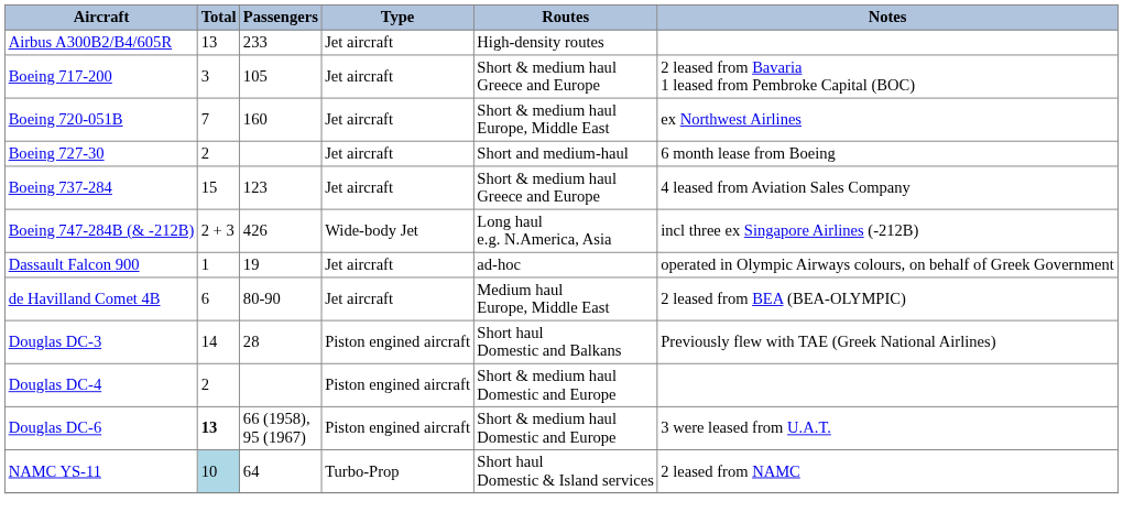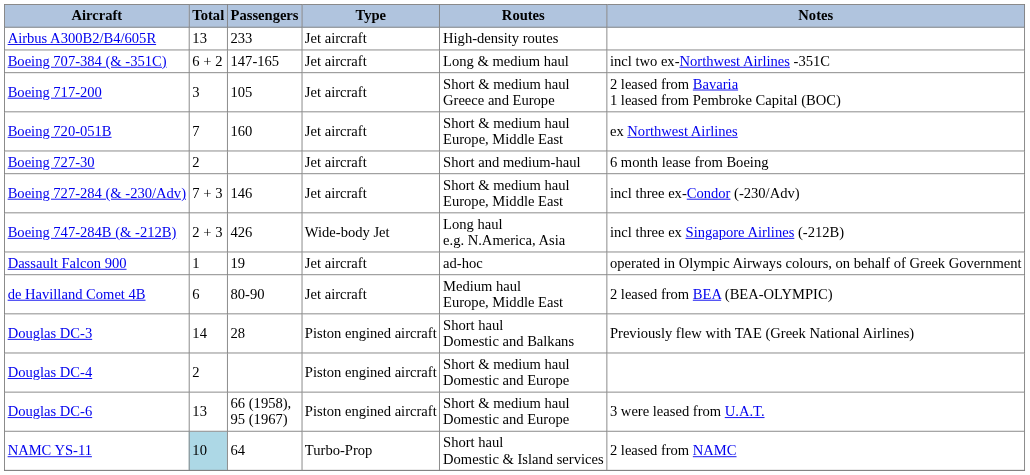+ row: Boeing 707-384 (& -351C) | 6 + 2 | 147-165 | Jet aircraft | Long & medium haul | incl two ex-Northwest Airlines -351C
+ row: Boeing 727-284 (& -230/Adv) | 7 + 3 | 146 | Jet aircraft | Short & medium haul Europe, Middle East | incl three ex-Condor (-230/Adv)
- row: Boeing 737-284 | 15 | 123 | Jet aircraft | Short & medium haul Greece and Europe | 4 leased from Aviation Sales Company
Douglas DC-6 | Total: bold -> normal
